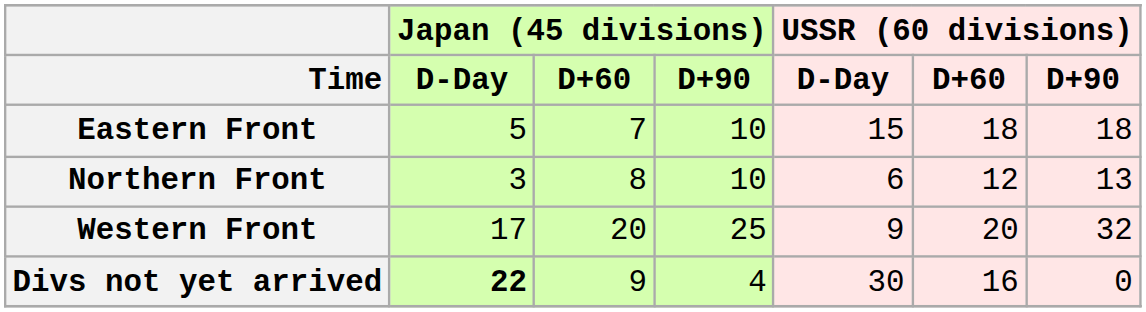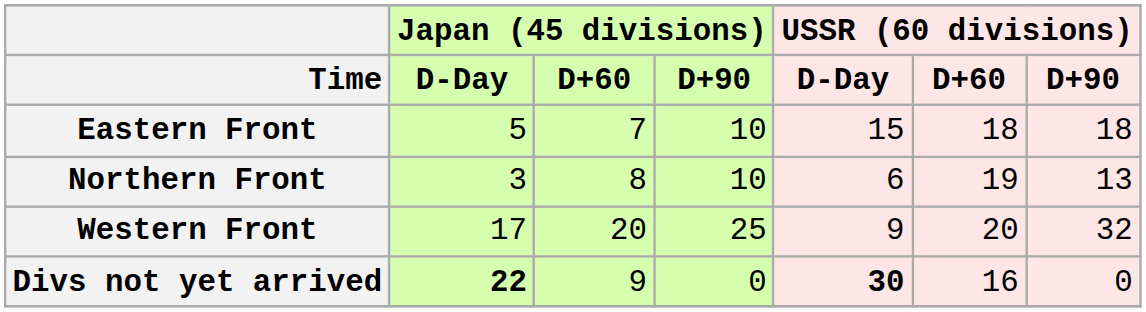Northern Front | USSR (60 divisions) / D+60: 12 -> 19
Divs not yet arrived | Japan (45 divisions) / D+90: 4 -> 0
Divs not yet arrived | USSR (60 divisions) / D-Day: normal -> bold
